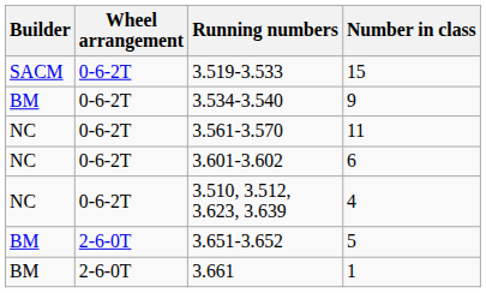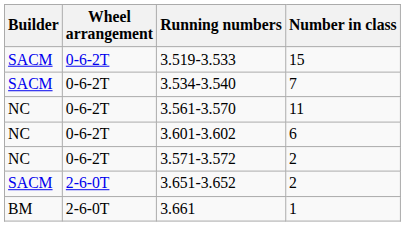3.534-3.540 | Builder: BM -> SACM
3.534-3.540 | Number in class: 9 -> 7
+ row: NC | 0-6-2T | 3.571-3.572 | 2
- row: NC | 0-6-2T | 3.510, 3.512, 3.623, 3.639 | 4
3.651-3.652 | Builder: BM -> SACM
3.651-3.652 | Number in class: 5 -> 2
